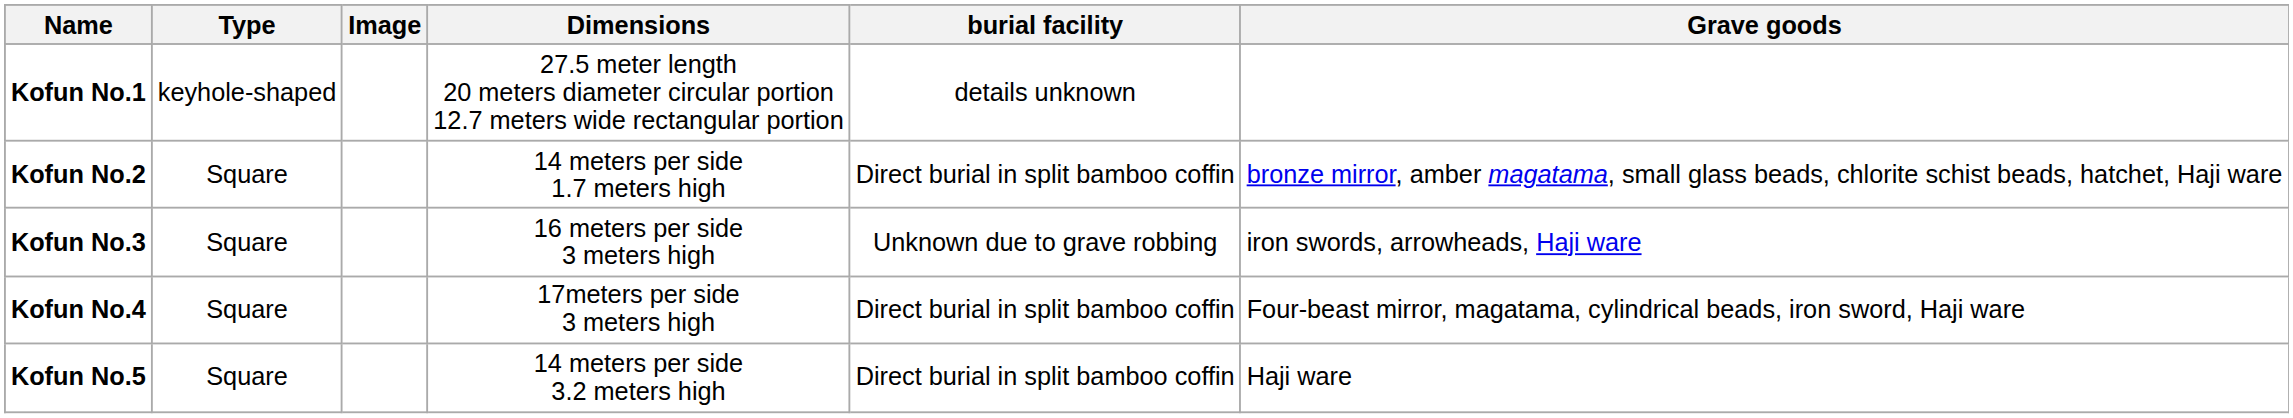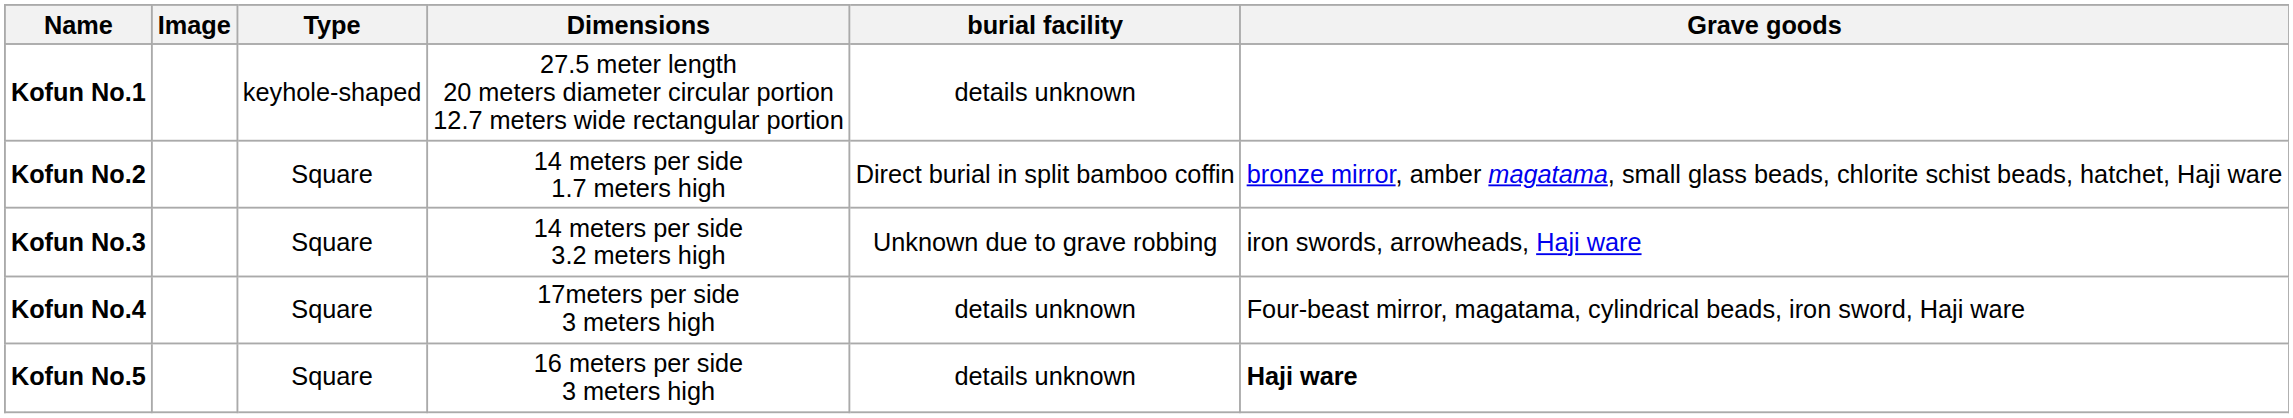columns swapped: Image <-> Type
Kofun No.3 | Dimensions: 16 meters per side 3 meters high -> 14 meters per side 3.2 meters high
Kofun No.4 | burial facility: Direct burial in split bamboo coffin -> details unknown
Kofun No.5 | Dimensions: 14 meters per side 3.2 meters high -> 16 meters per side 3 meters high
Kofun No.5 | burial facility: Direct burial in split bamboo coffin -> details unknown
Kofun No.5 | Grave goods: normal -> bold
